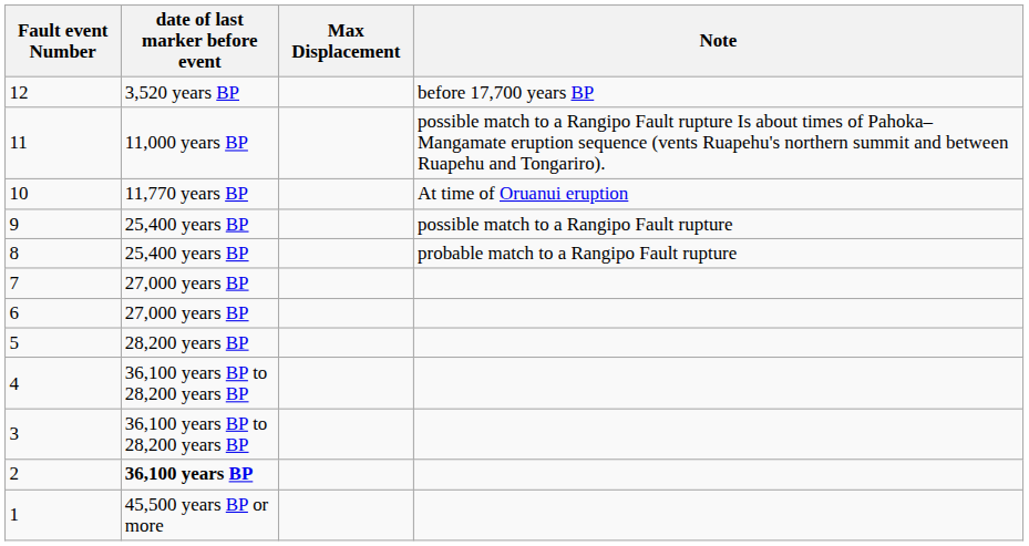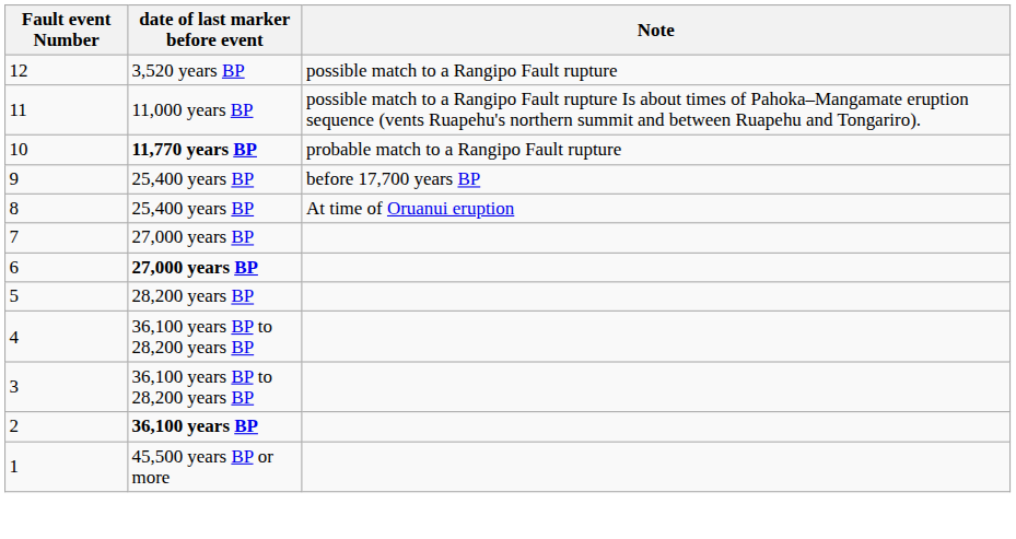- column: Max Displacement
12 | Note: before 17,700 years BP -> possible match to a Rangipo Fault rupture
10 | date of last marker before event: normal -> bold
10 | Note: At time of Oruanui eruption -> probable match to a Rangipo Fault rupture
9 | Note: possible match to a Rangipo Fault rupture -> before 17,700 years BP
8 | Note: probable match to a Rangipo Fault rupture -> At time of Oruanui eruption
6 | date of last marker before event: normal -> bold
